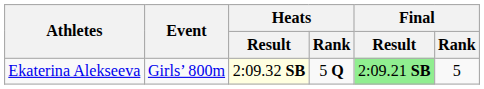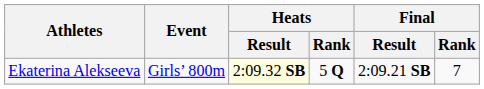Ekaterina Alekseeva | Final / Result: lightgreen background -> no background
Ekaterina Alekseeva | Final / Rank: 5 -> 7
